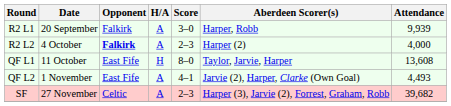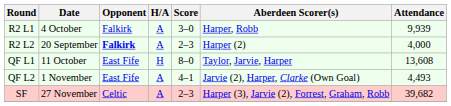R2 L1 | Date: 20 September -> 4 October
R2 L2 | Date: 4 October -> 20 September
